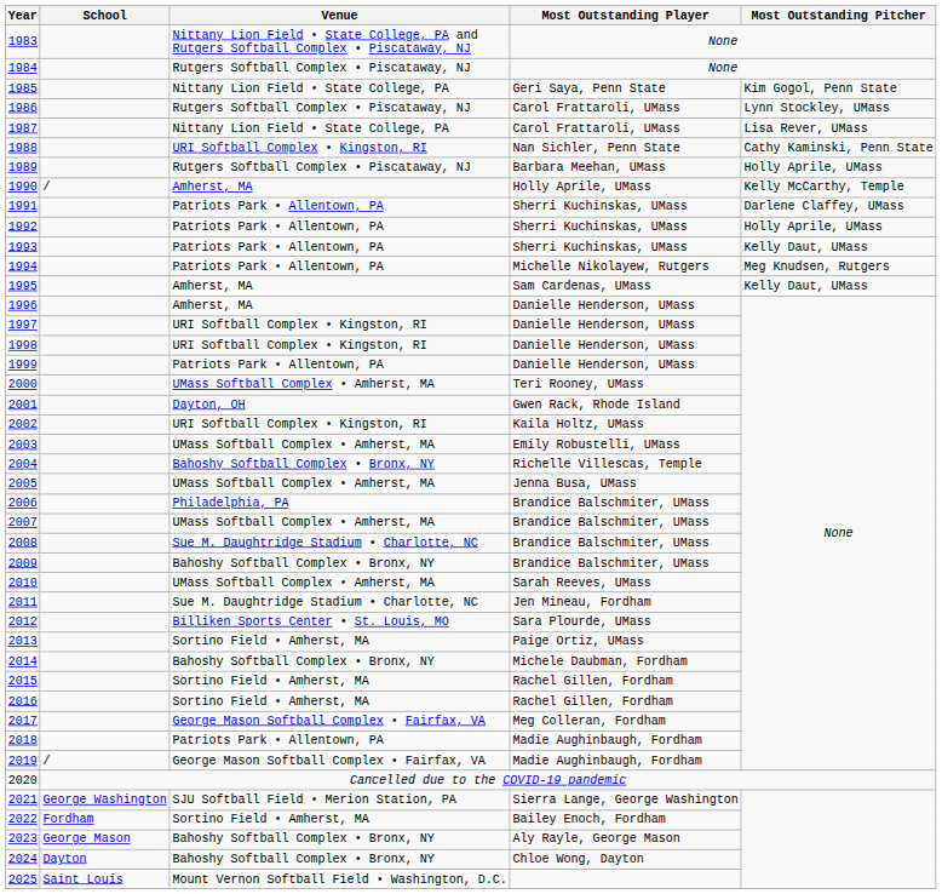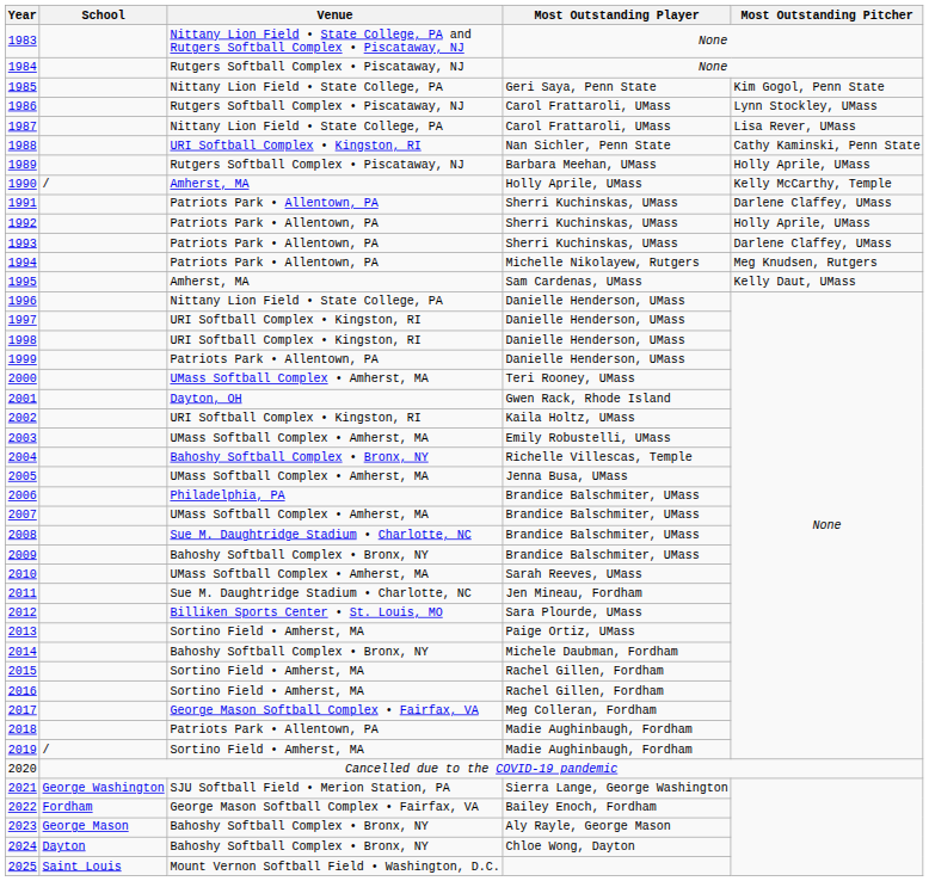1993 | Most Outstanding Pitcher: Kelly Daut, UMass -> Darlene Claffey, UMass
1996 | Venue: Amherst, MA -> Nittany Lion Field • State College, PA
2019 | Venue: George Mason Softball Complex • Fairfax, VA -> Sortino Field • Amherst, MA
2022 | Venue: Sortino Field • Amherst, MA -> George Mason Softball Complex • Fairfax, VA
